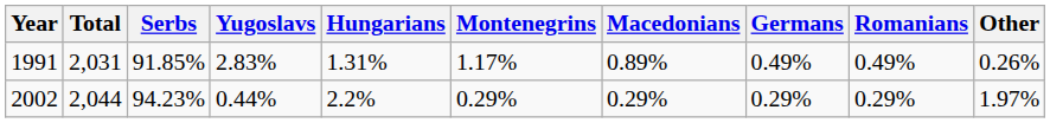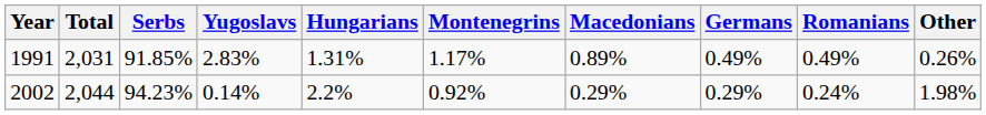2002 | Yugoslavs: 0.44% -> 0.14%
2002 | Montenegrins: 0.29% -> 0.92%
2002 | Romanians: 0.29% -> 0.24%
2002 | Other: 1.97% -> 1.98%
